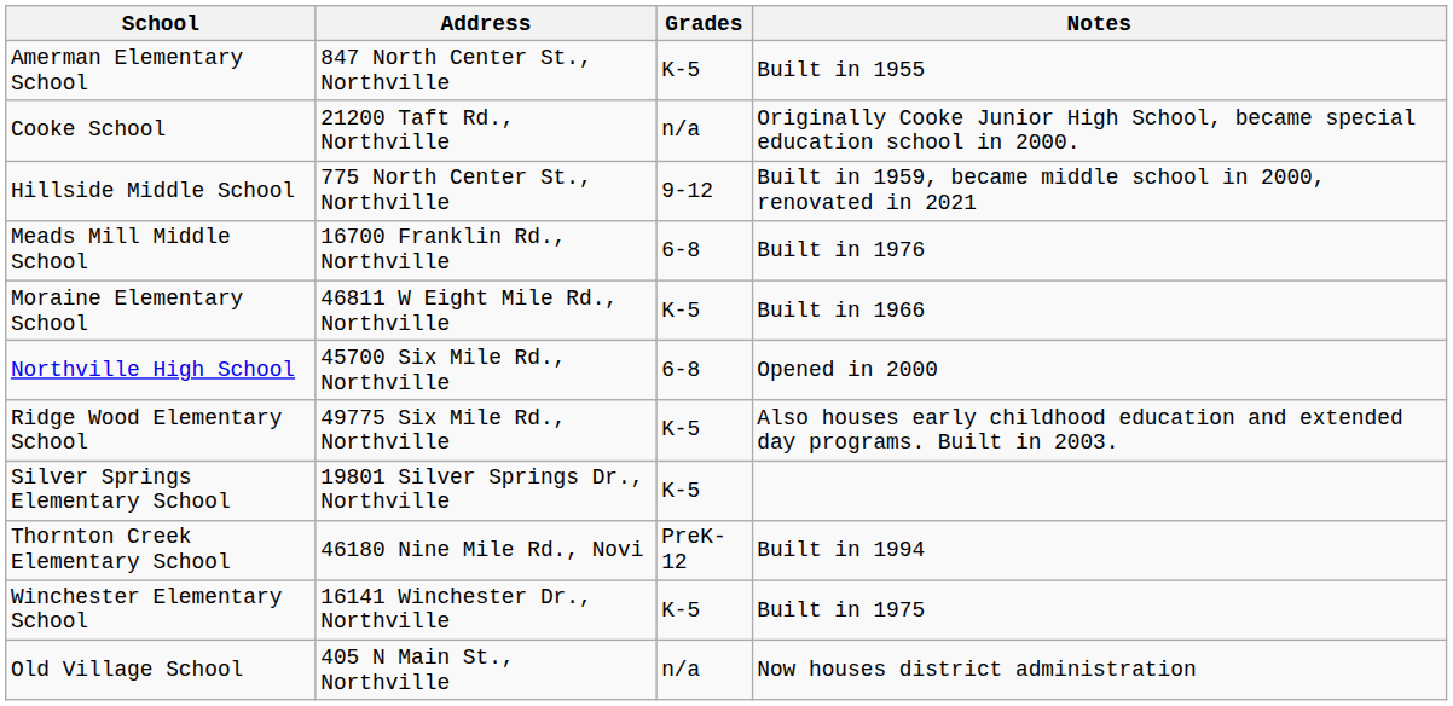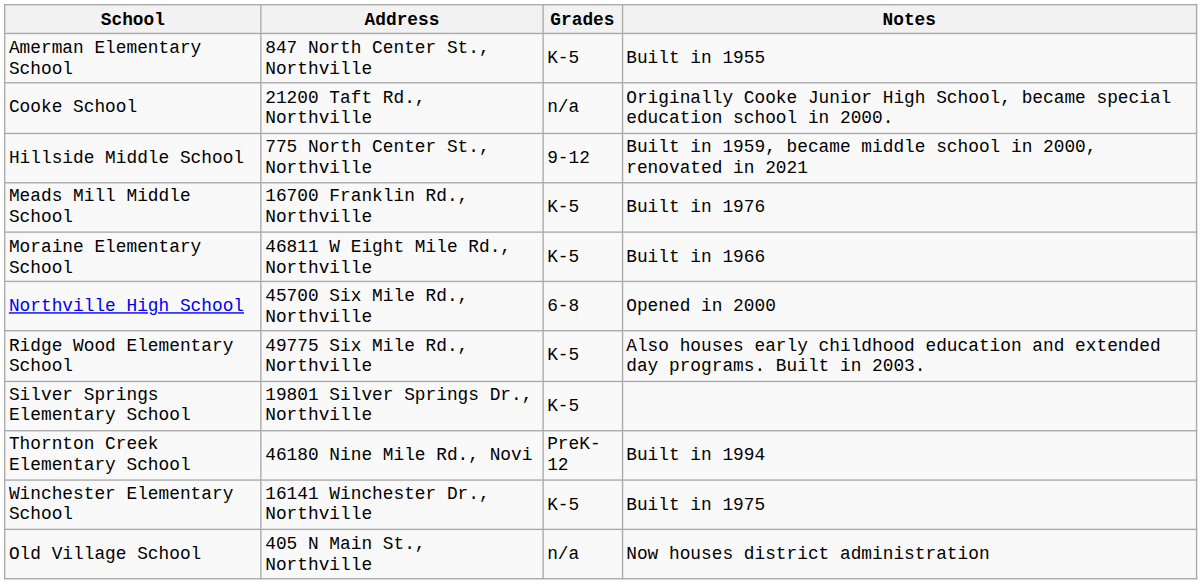Meads Mill Middle School | Grades: 6-8 -> K-5
